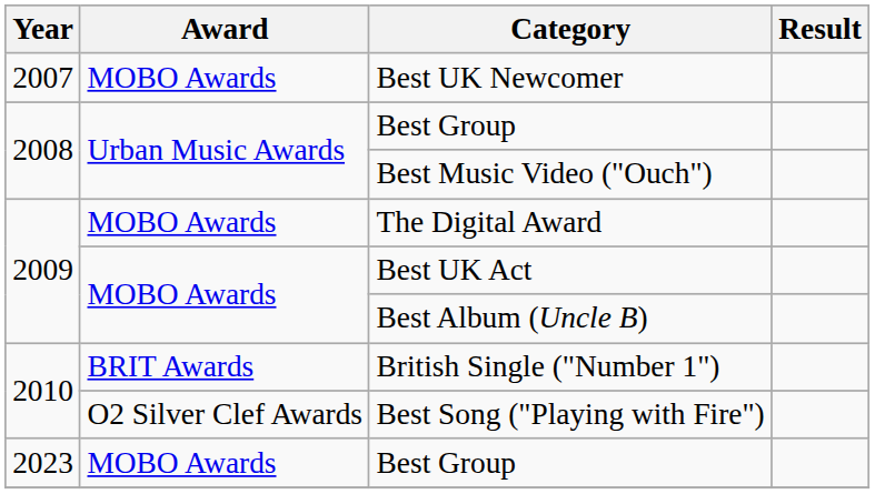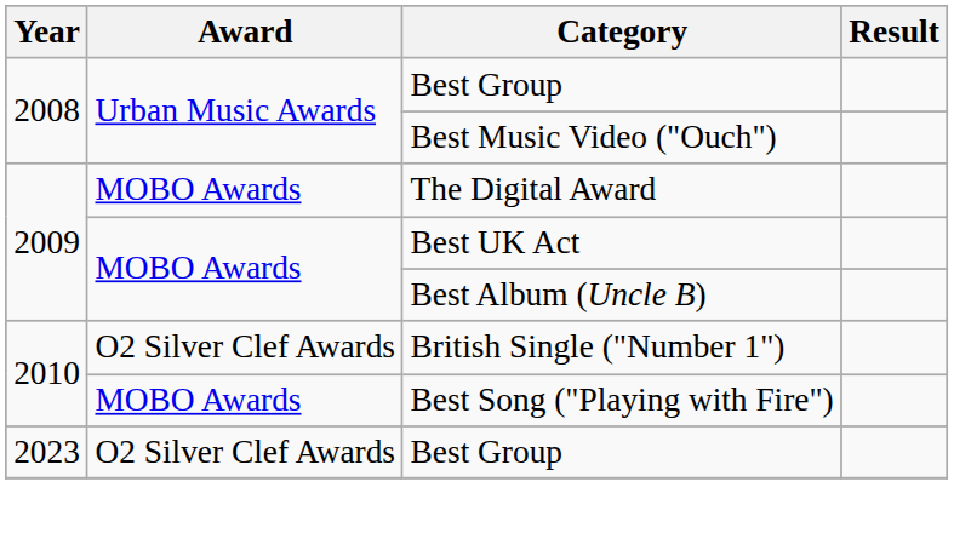- row: 2007 | MOBO Awards | Best UK Newcomer
British Single ("Number 1") | Award: BRIT Awards -> O2 Silver Clef Awards
Best Song ("Playing with Fire") | Award: O2 Silver Clef Awards -> MOBO Awards
2023 / Best Group | Award: MOBO Awards -> O2 Silver Clef Awards
